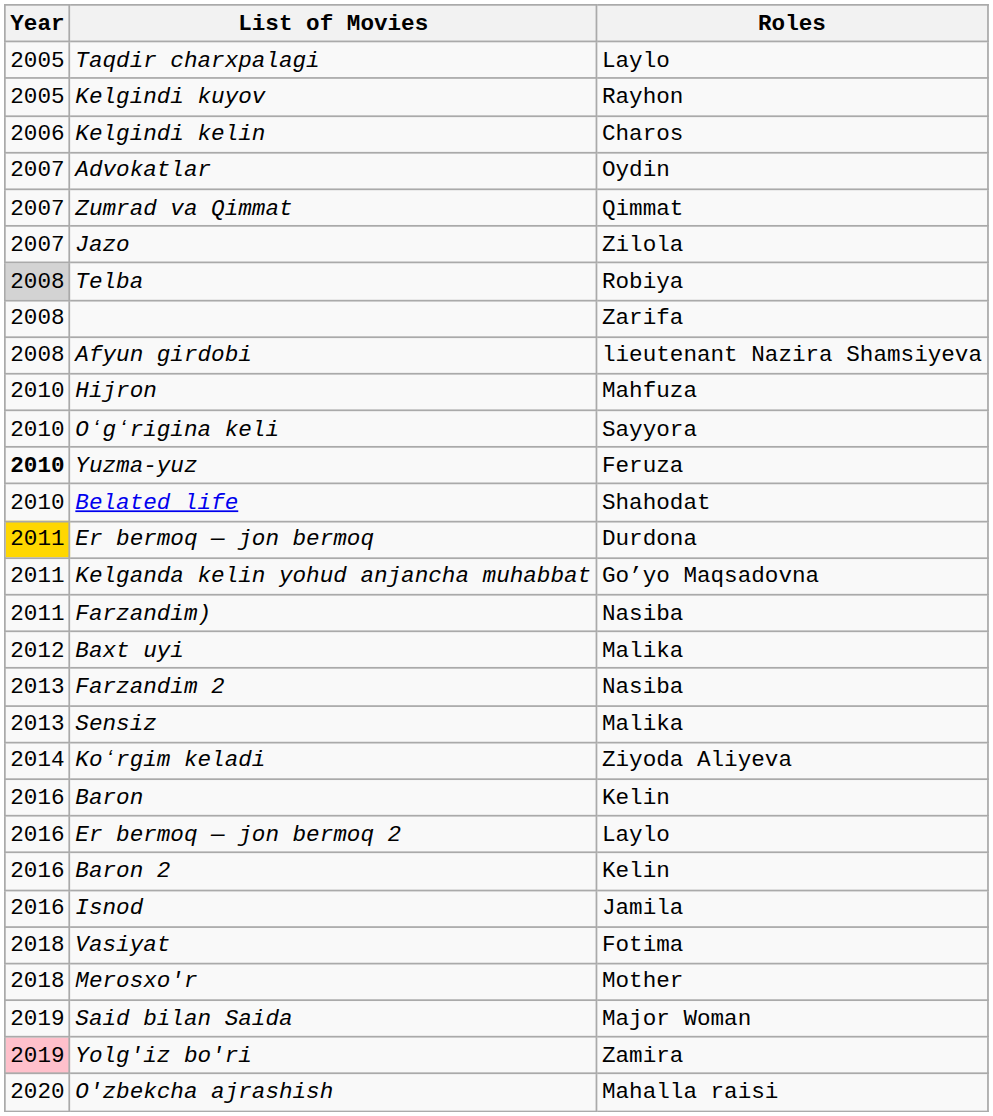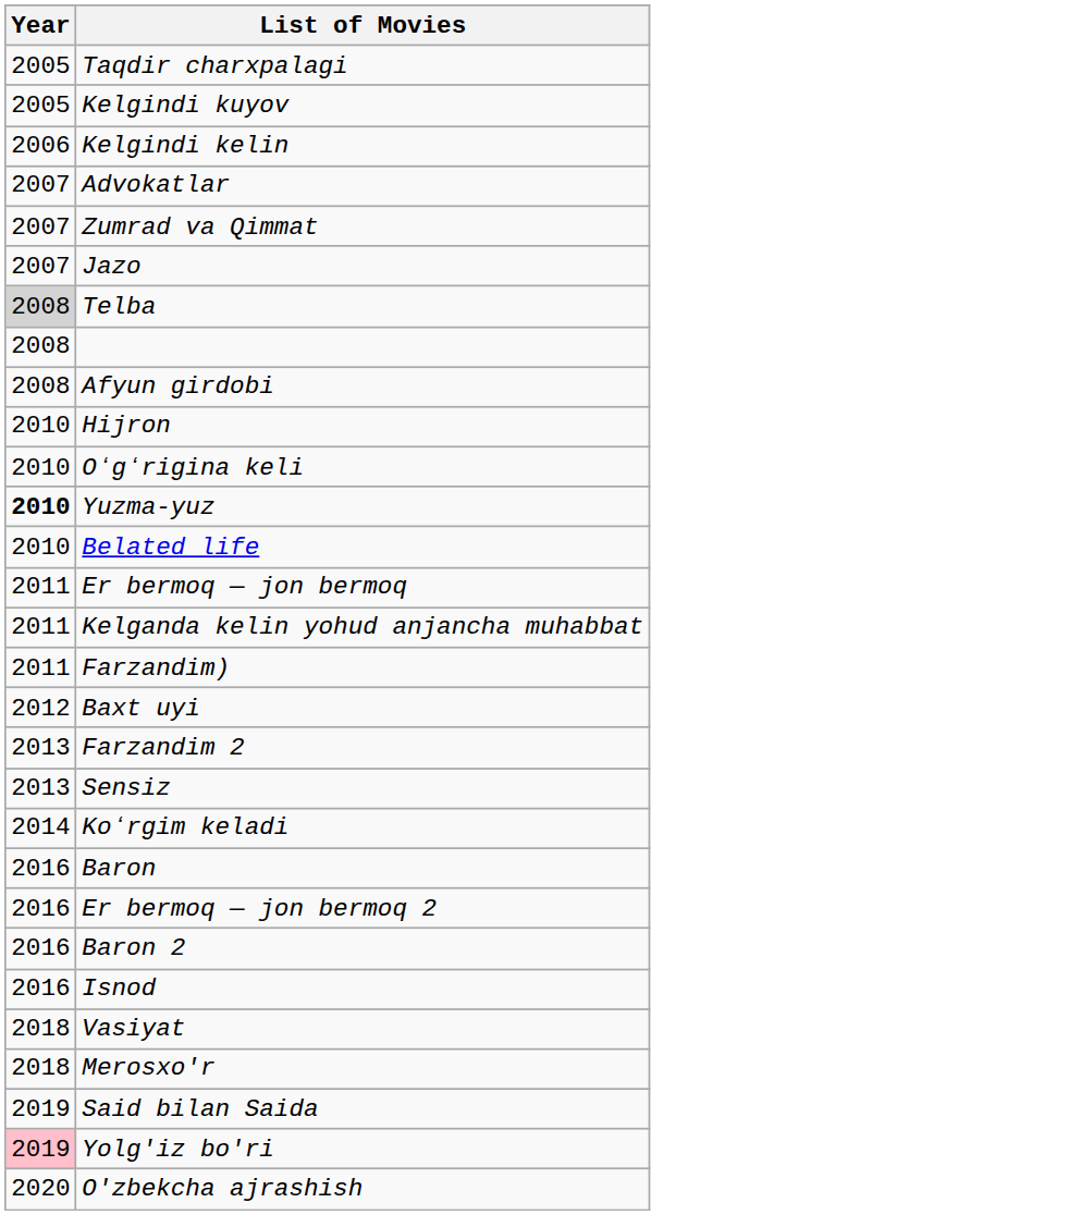- column: Roles | Laylo | Rayhon | Charos | Oydin | Qimmat | Zilola | Robiya | Zarifa | lieutenant Nazira Shamsiyeva | Mahfuza | Sayyora | Feruza | Shahodat | Durdona | Go’yo Maqsadovna | Nasiba | Malika | Nasiba | Malika | Ziyoda Aliyeva | Kelin | Laylo | Kelin | Jamila | Fotima | Mother | Major Woman | Zamira | Mahalla raisi
Er bermoq — jon bermoq | Year: gold background -> no background
